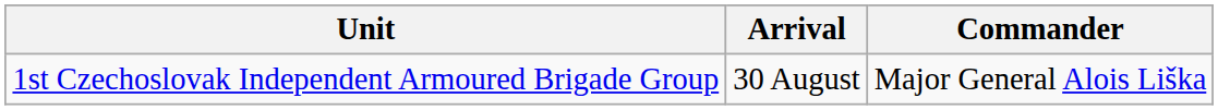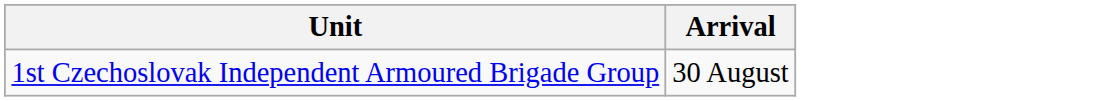- column: Commander | Major General Alois Liška
